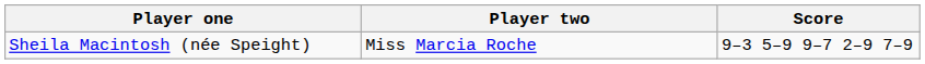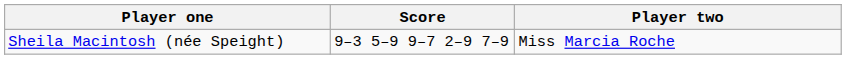columns swapped: Player two <-> Score
